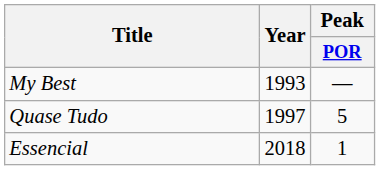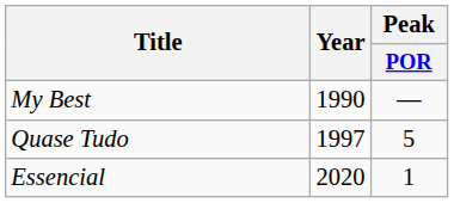My Best | Year: 1993 -> 1990
Essencial | Year: 2018 -> 2020
